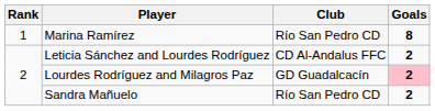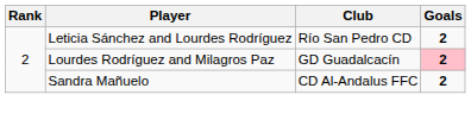- row: 1 | Marina Ramírez | Río San Pedro CD | 8
Leticia Sánchez and Lourdes Rodríguez | Club: CD Al-Andalus FFC -> Río San Pedro CD
Sandra Mañuelo | Club: Río San Pedro CD -> CD Al-Andalus FFC
